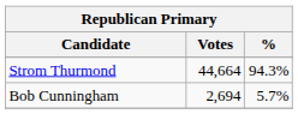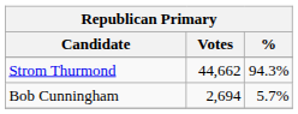Strom Thurmond | Votes: 44,664 -> 44,662
